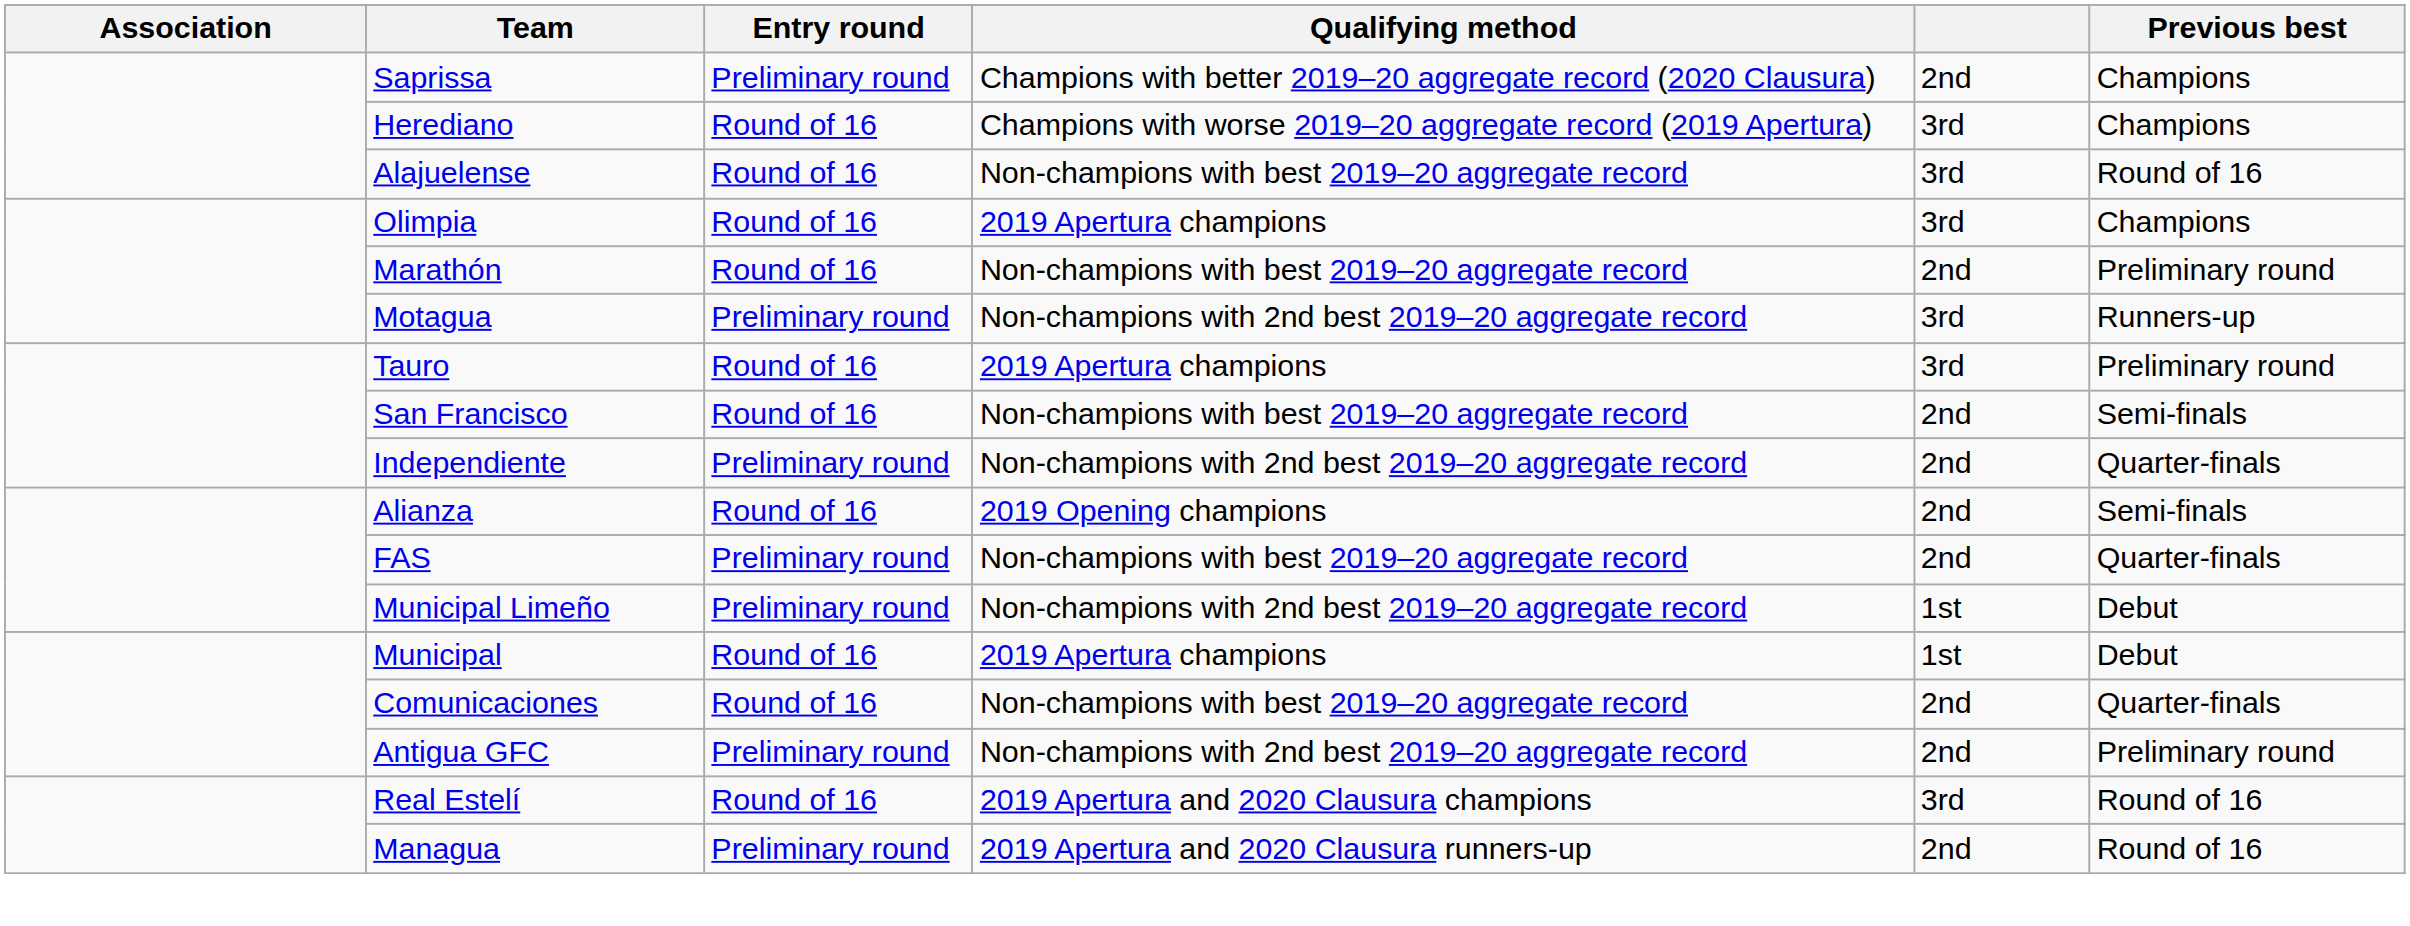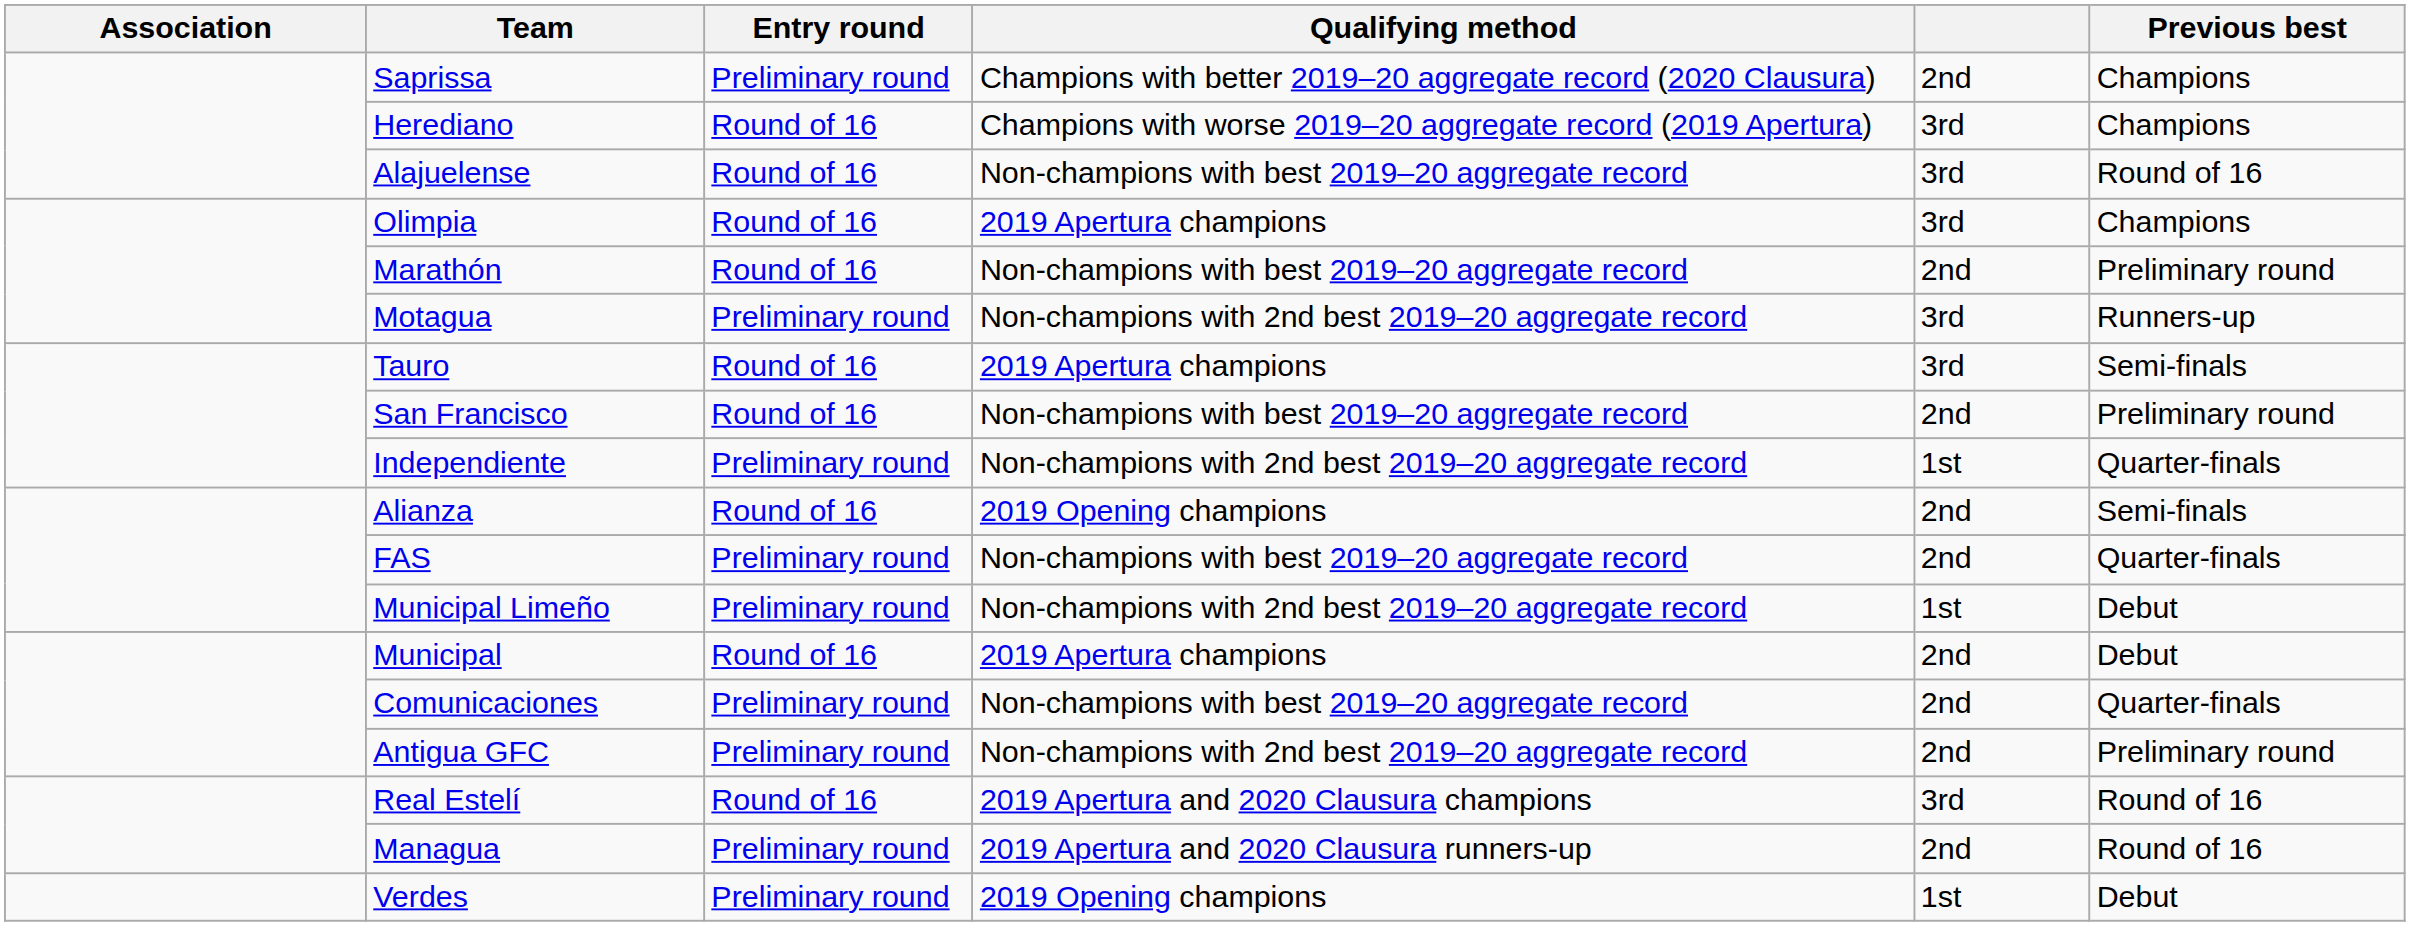Tauro | Previous best: Preliminary round -> Semi-finals
San Francisco | Previous best: Semi-finals -> Preliminary round
Independiente | column 5: 2nd -> 1st
Municipal | column 5: 1st -> 2nd
Comunicaciones | Entry round: Round of 16 -> Preliminary round
+ row: Verdes | Preliminary round | 2019 Opening champions | 1st | Debut
